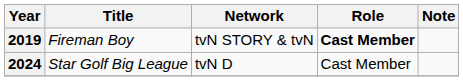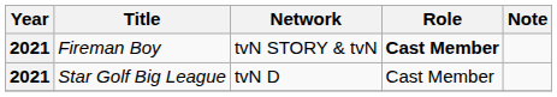Fireman Boy | Year: 2019 -> 2021
Star Golf Big League | Year: 2024 -> 2021
